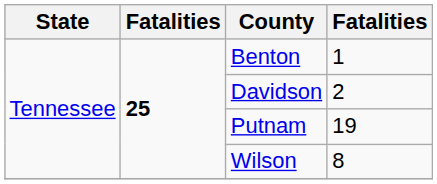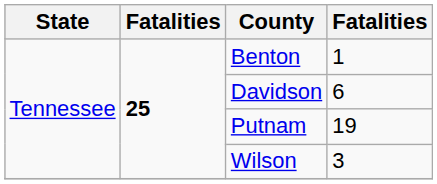Davidson | column 4: 2 -> 6
Wilson | column 4: 8 -> 3
